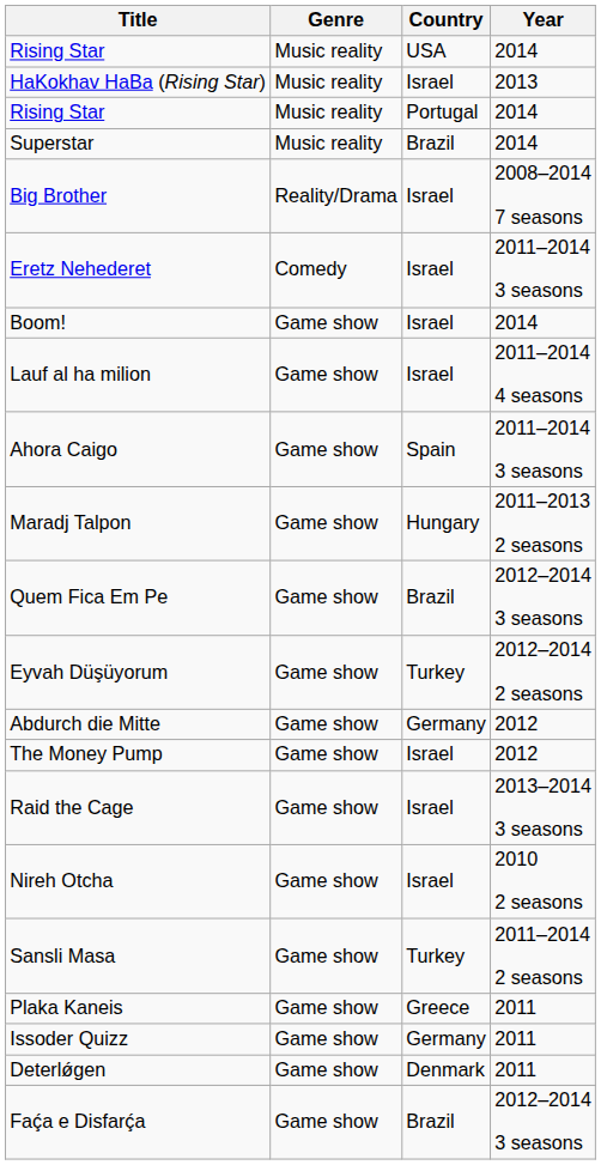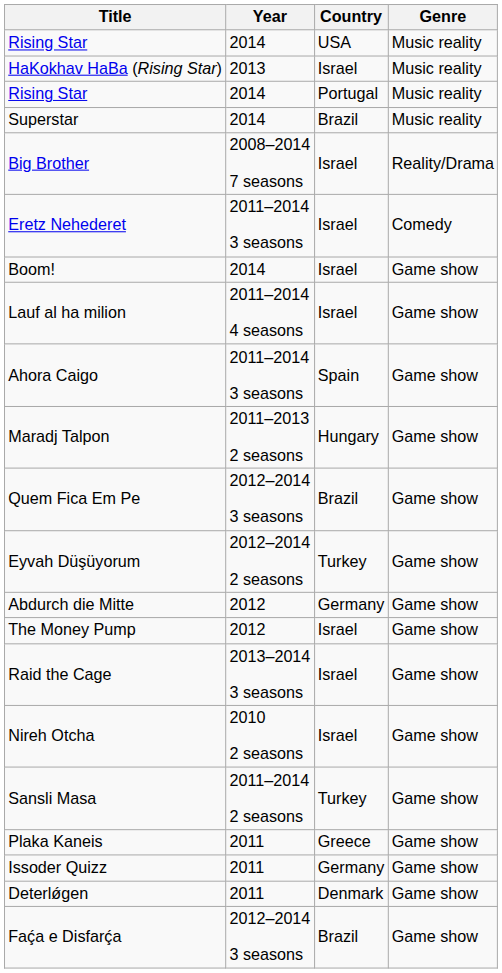columns swapped: Genre <-> Year
